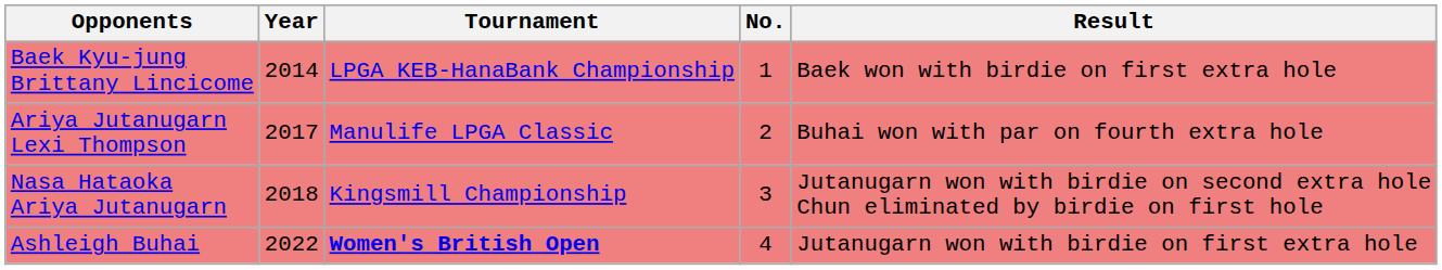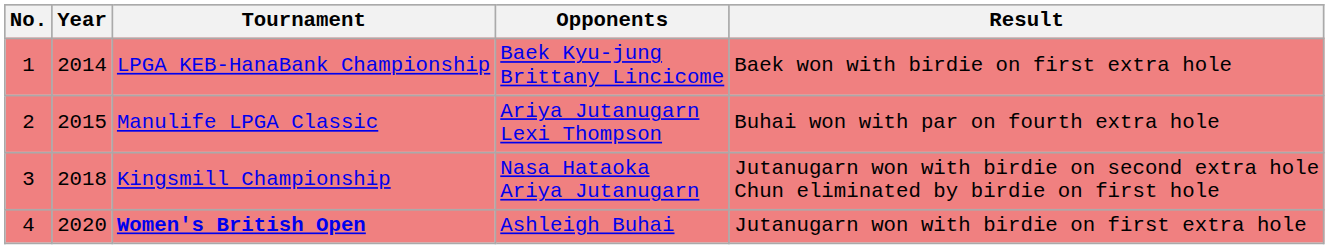columns swapped: No. <-> Opponents
Manulife LPGA Classic | Year: 2017 -> 2015
Women's British Open | Year: 2022 -> 2020
